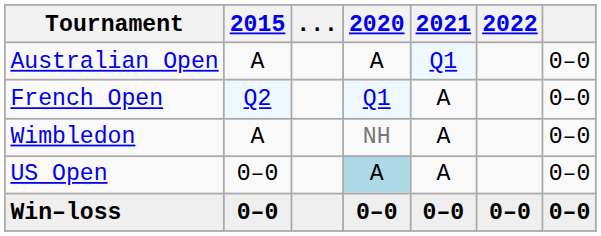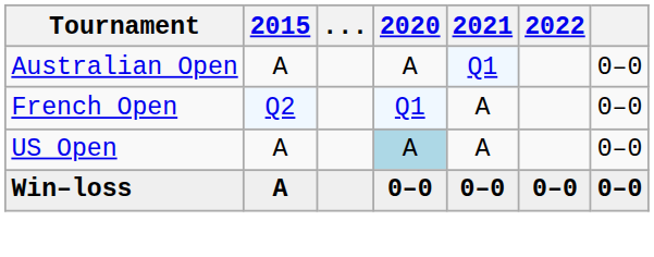- row: Wimbledon | A | NH | A | 0–0
US Open | 2015: 0–0 -> A
Win–loss | 2015: 0–0 -> A
